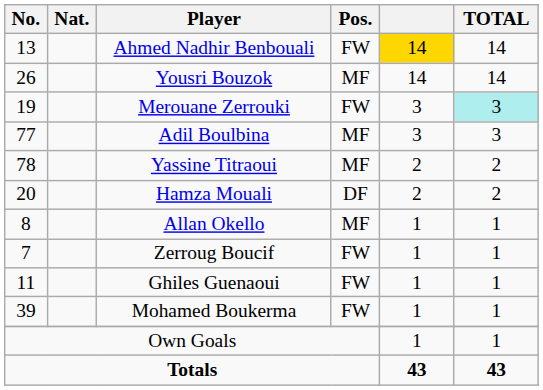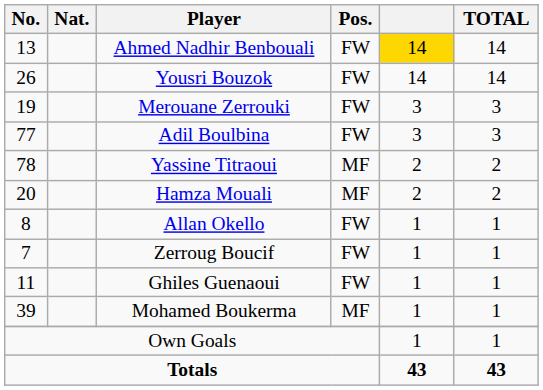Yousri Bouzok | Pos.: MF -> FW
Merouane Zerrouki | TOTAL: paleturquoise background -> no background
Adil Boulbina | Pos.: MF -> FW
Hamza Mouali | Pos.: DF -> MF
Allan Okello | Pos.: MF -> FW
Mohamed Boukerma | Pos.: FW -> MF
